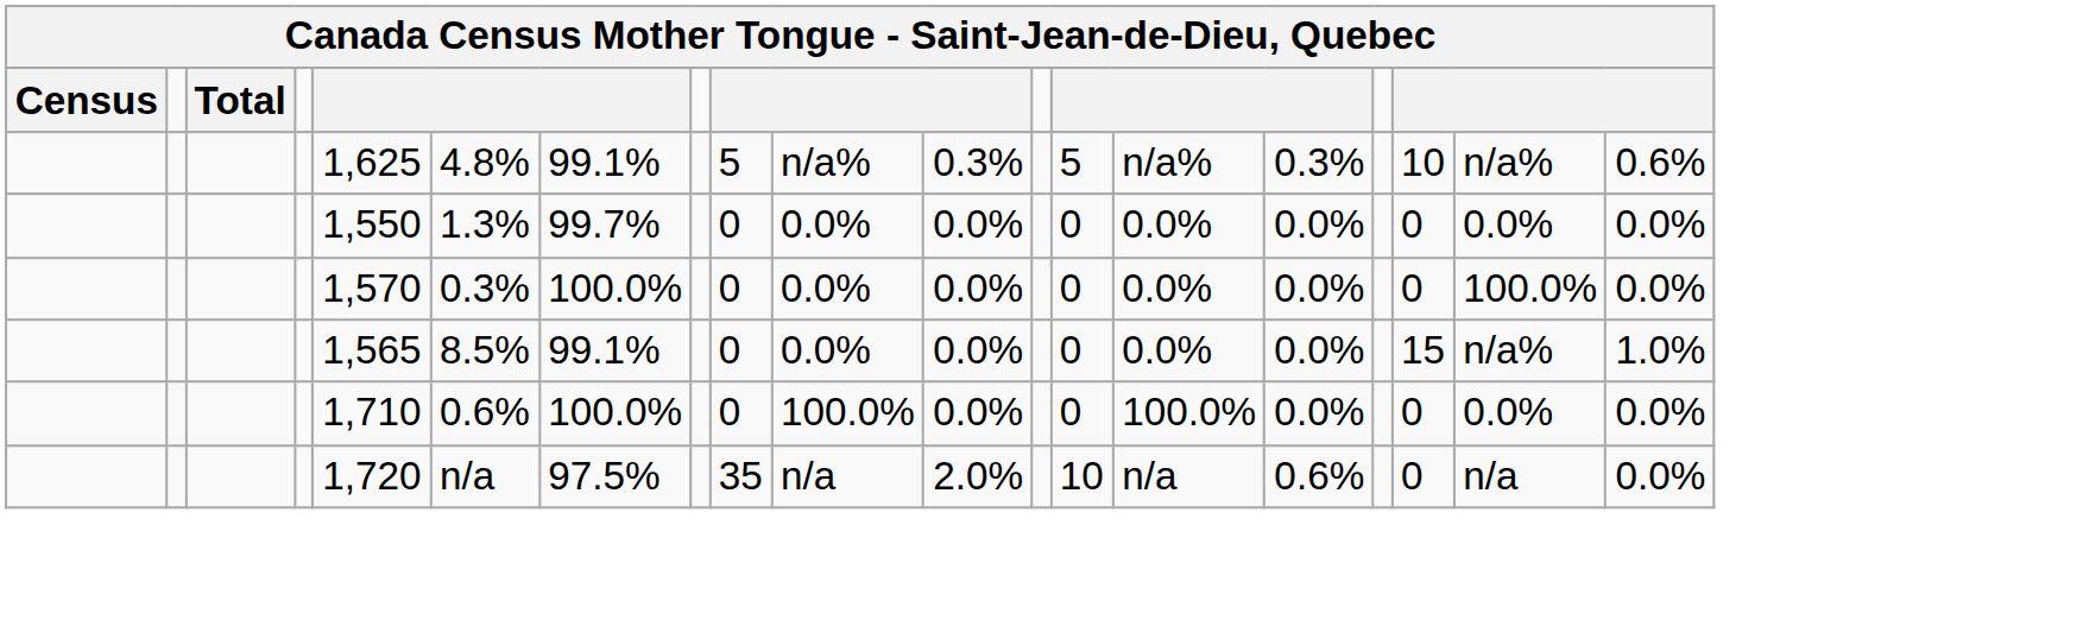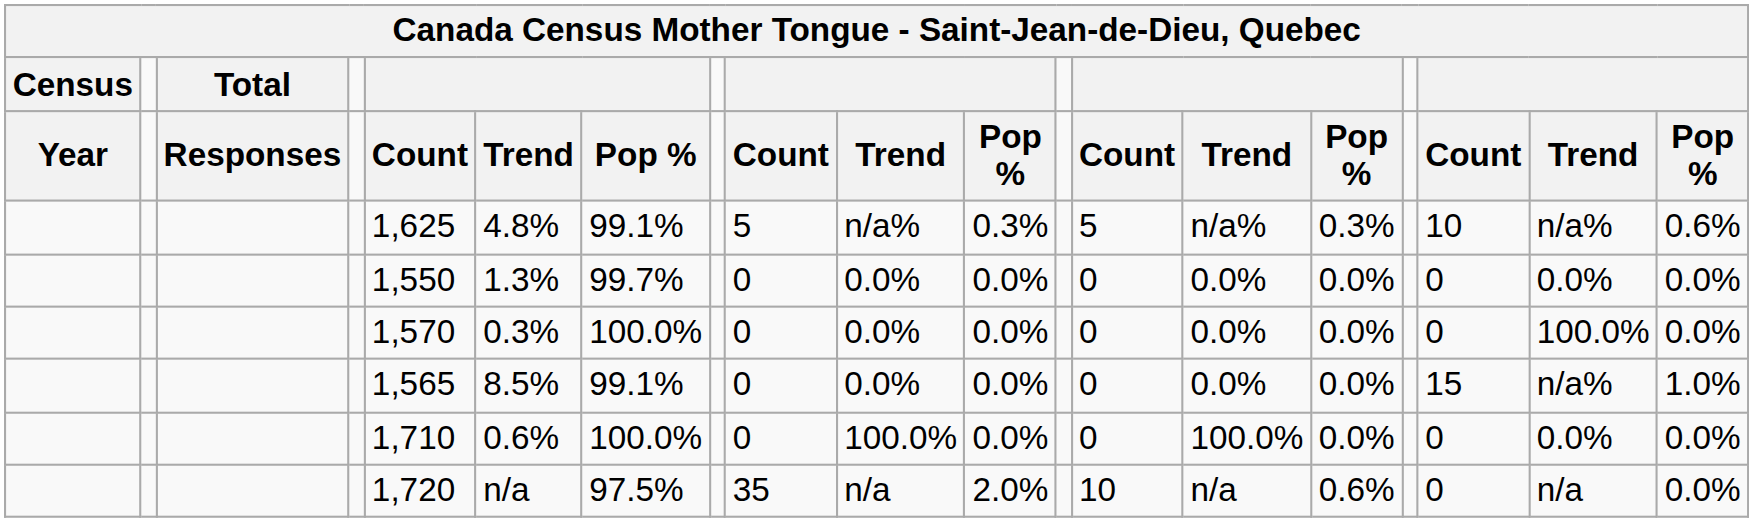+ row: Year | Responses | Count | Trend | Pop % | Count | Trend | Pop % | Count | Trend | Pop % | Count | Trend | Pop %
